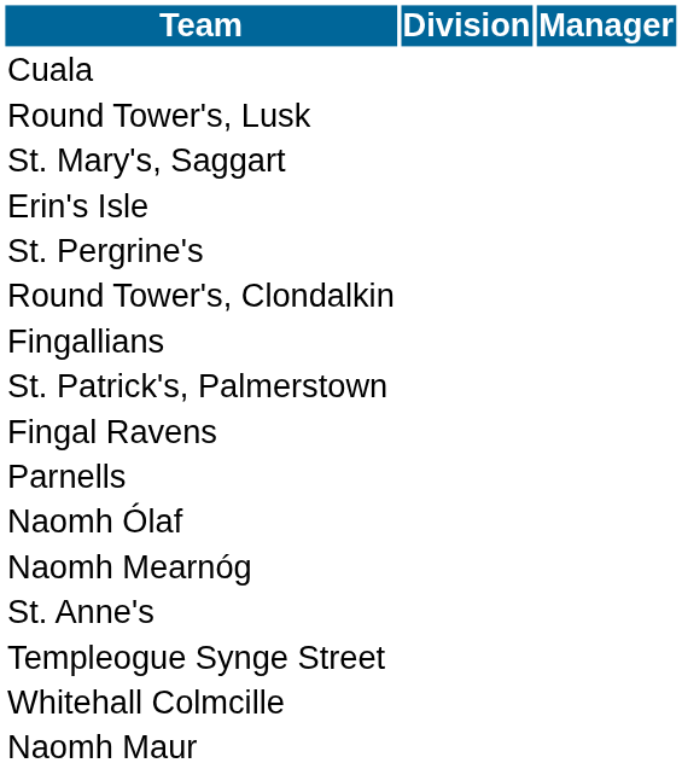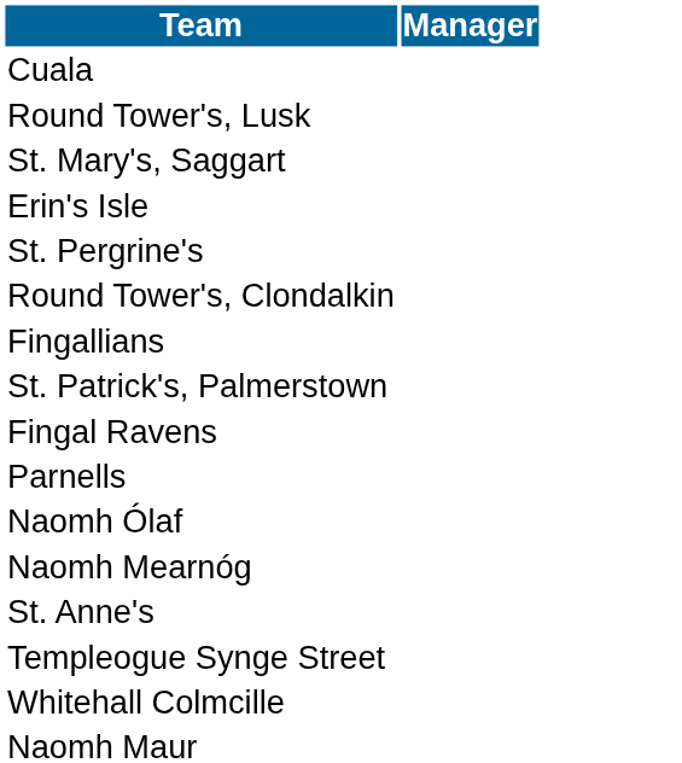- column: Division
